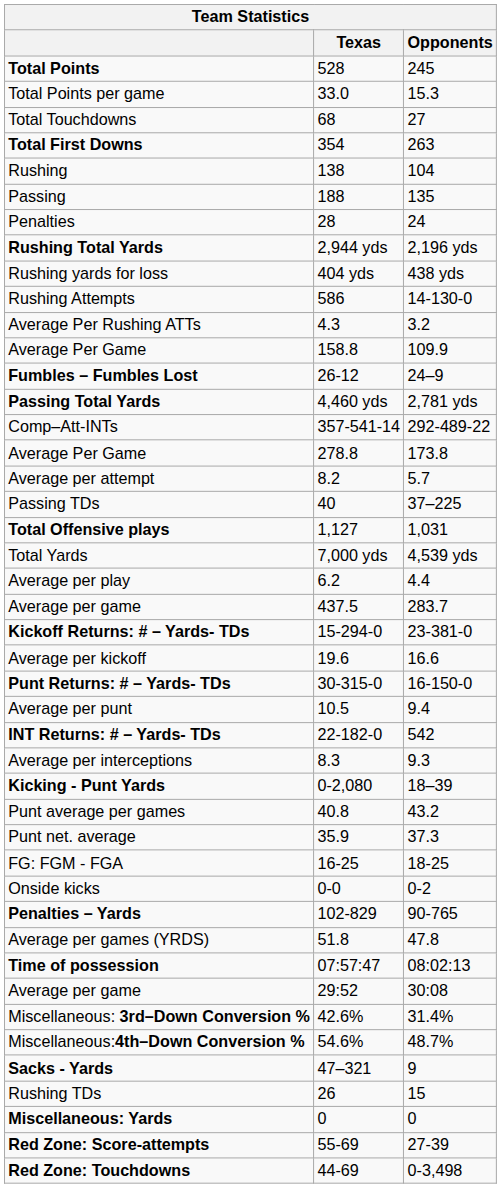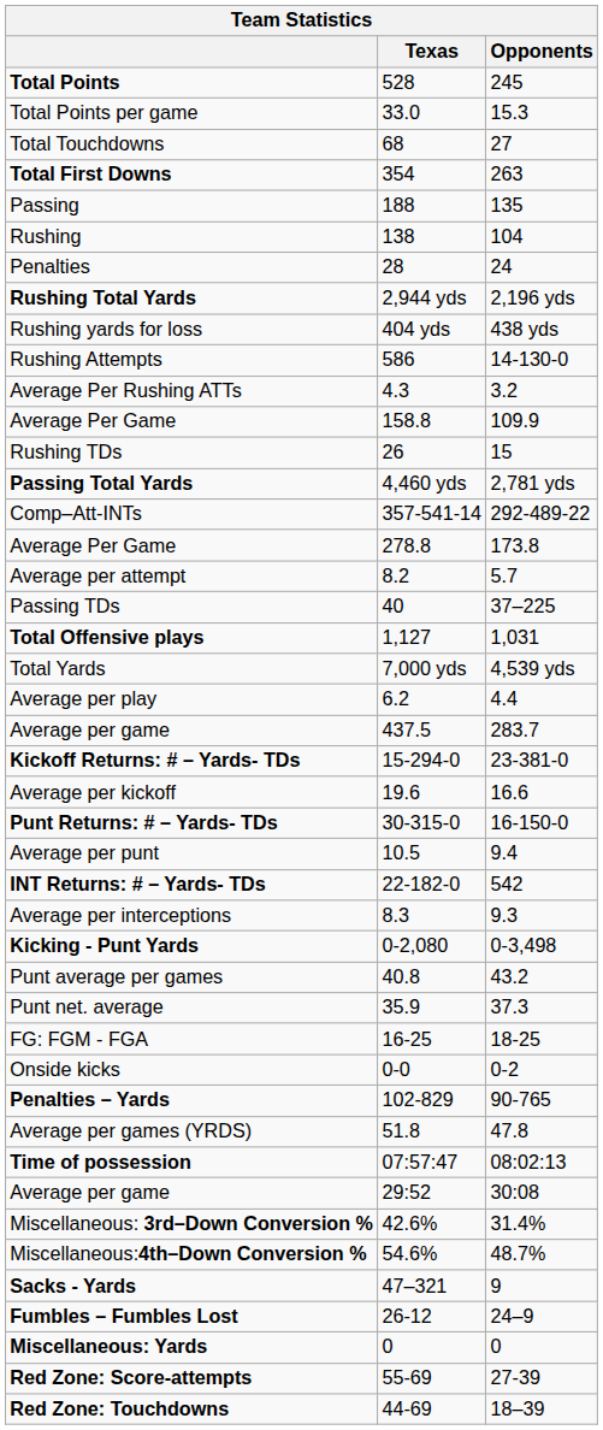rows swapped: Rushing <-> Passing
rows swapped: Rushing TDs <-> Fumbles – Fumbles Lost
Kicking - Punt Yards | Opponents: 18–39 -> 0-3,498
Red Zone: Touchdowns | Opponents: 0-3,498 -> 18–39
